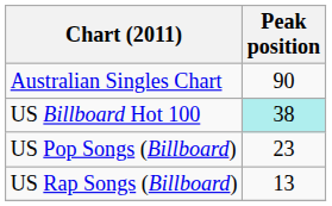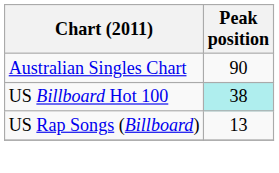- row: US Pop Songs (Billboard) | 23
